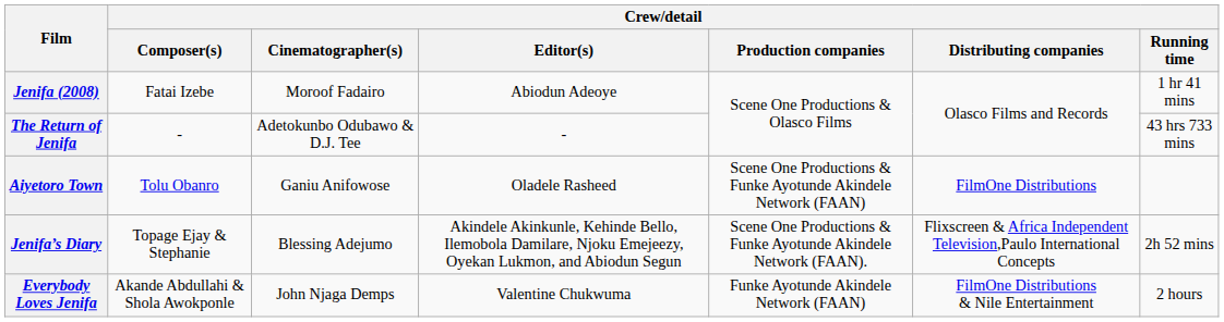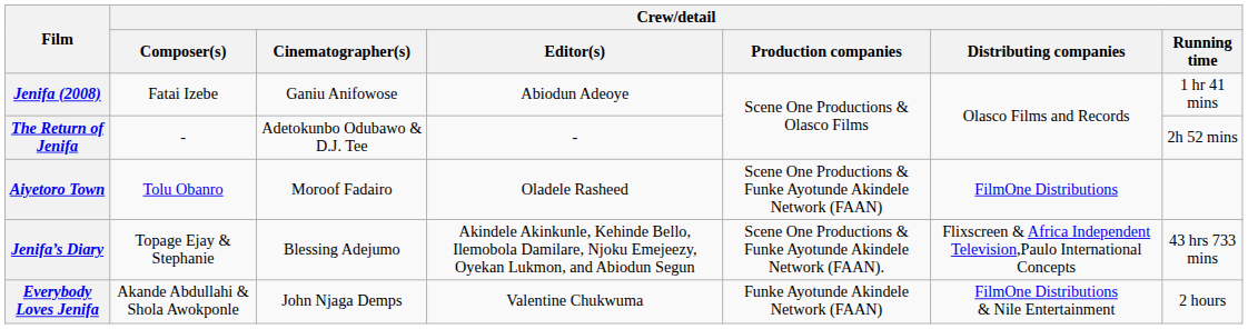Jenifa (2008) | Crew/detail / Cinematographer(s): Moroof Fadairo -> Ganiu Anifowose
The Return of Jenifa | Crew/detail / Running time: 43 hrs 733 mins -> 2h 52 mins
Aiyetoro Town | Crew/detail / Cinematographer(s): Ganiu Anifowose -> Moroof Fadairo
Jenifa’s Diary | Crew/detail / Running time: 2h 52 mins -> 43 hrs 733 mins
